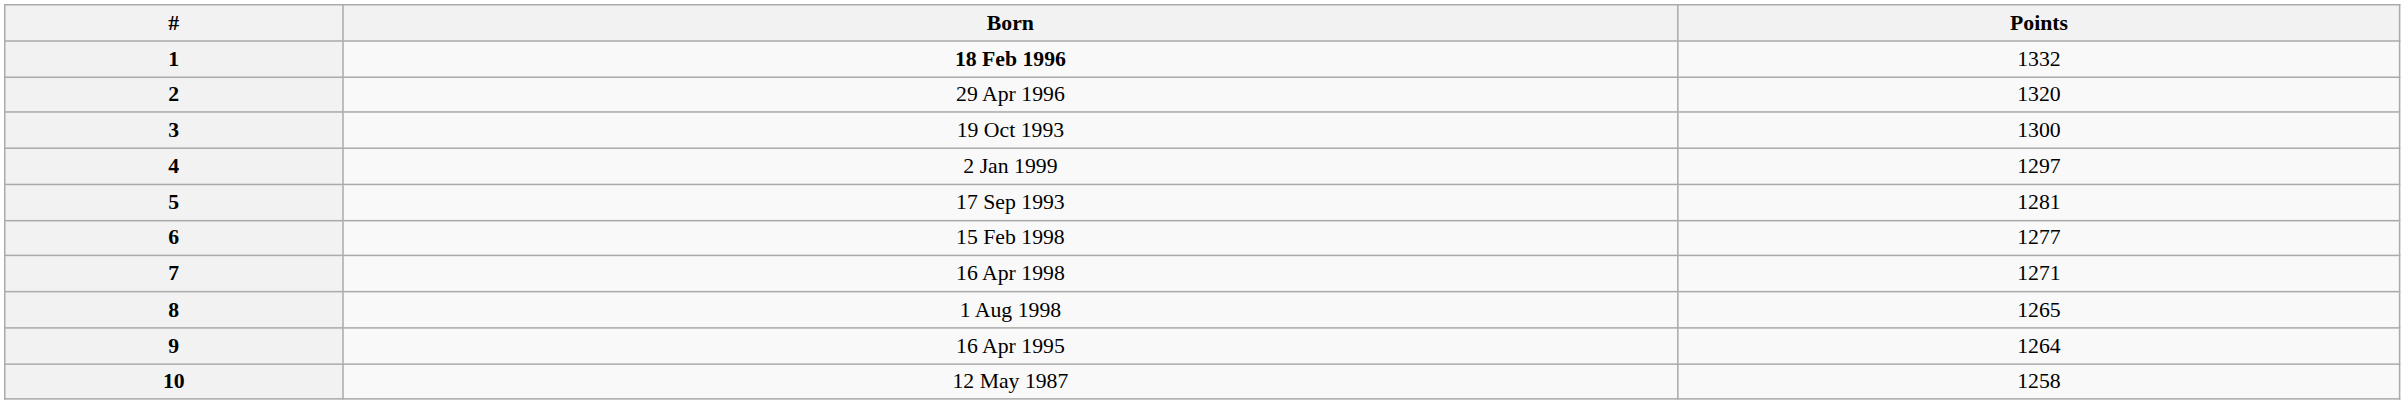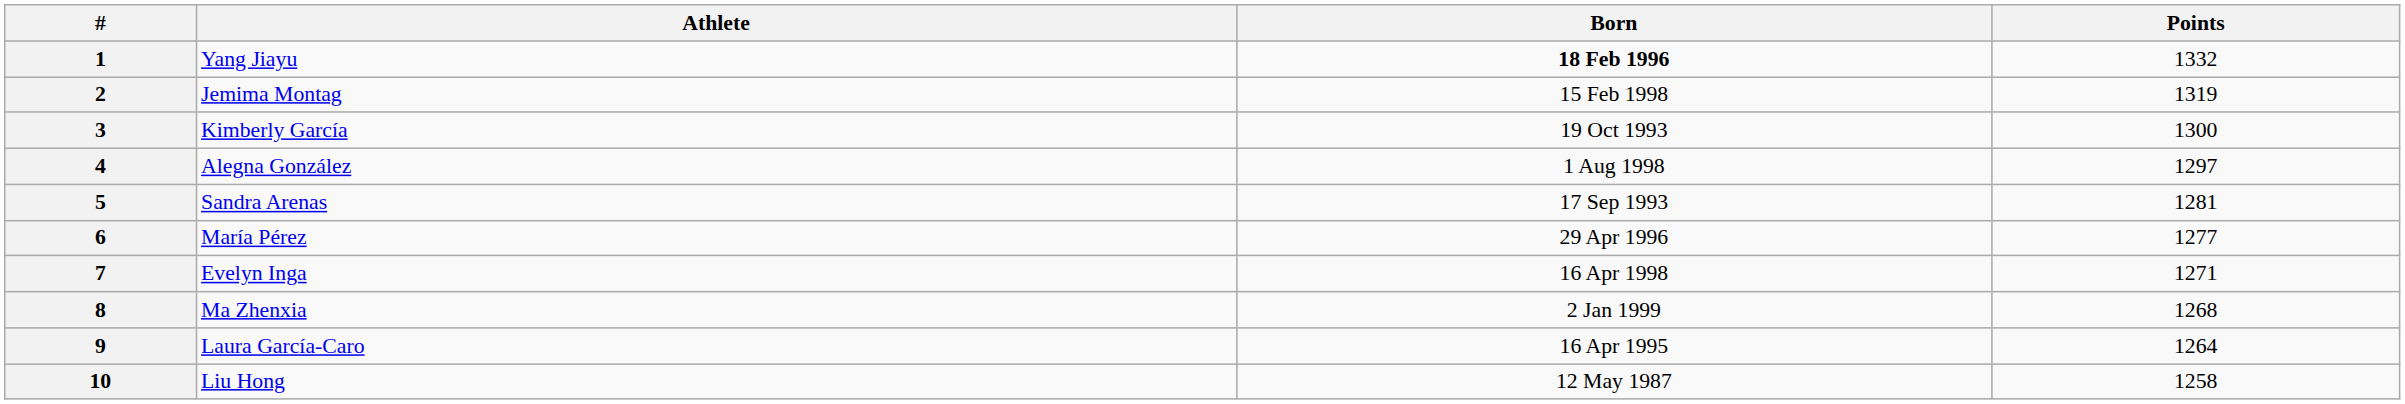+ column: Athlete | Yang Jiayu | Jemima Montag | Kimberly García | Alegna González | Sandra Arenas | María Pérez | Evelyn Inga | Ma Zhenxia | Laura García-Caro | Liu Hong
2 | Born: 29 Apr 1996 -> 15 Feb 1998
2 | Points: 1320 -> 1319
4 | Born: 2 Jan 1999 -> 1 Aug 1998
6 | Born: 15 Feb 1998 -> 29 Apr 1996
8 | Born: 1 Aug 1998 -> 2 Jan 1999
8 | Points: 1265 -> 1268
